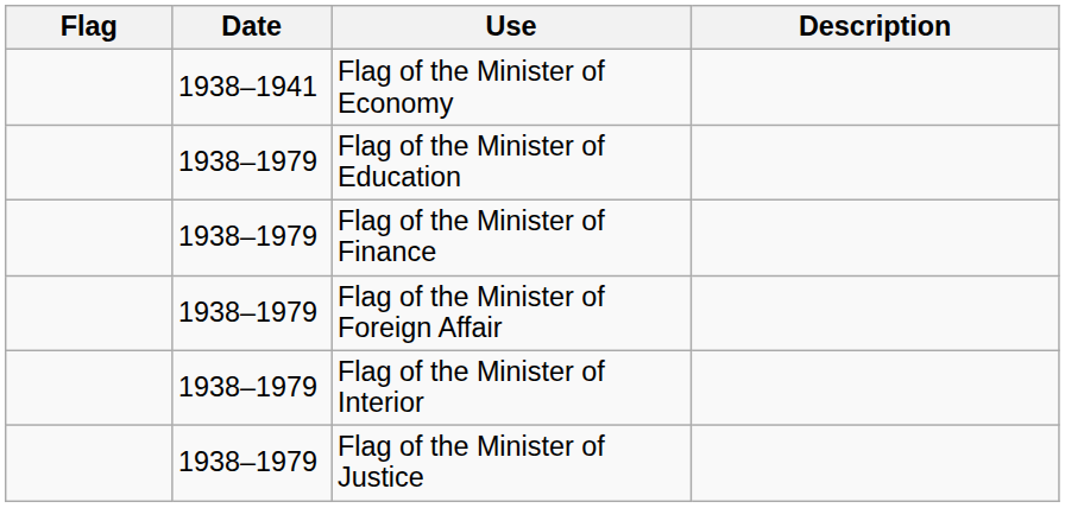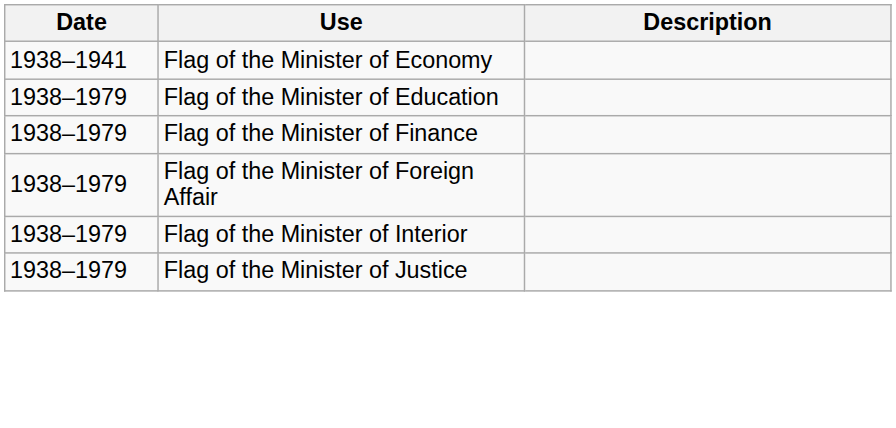- column: Flag
